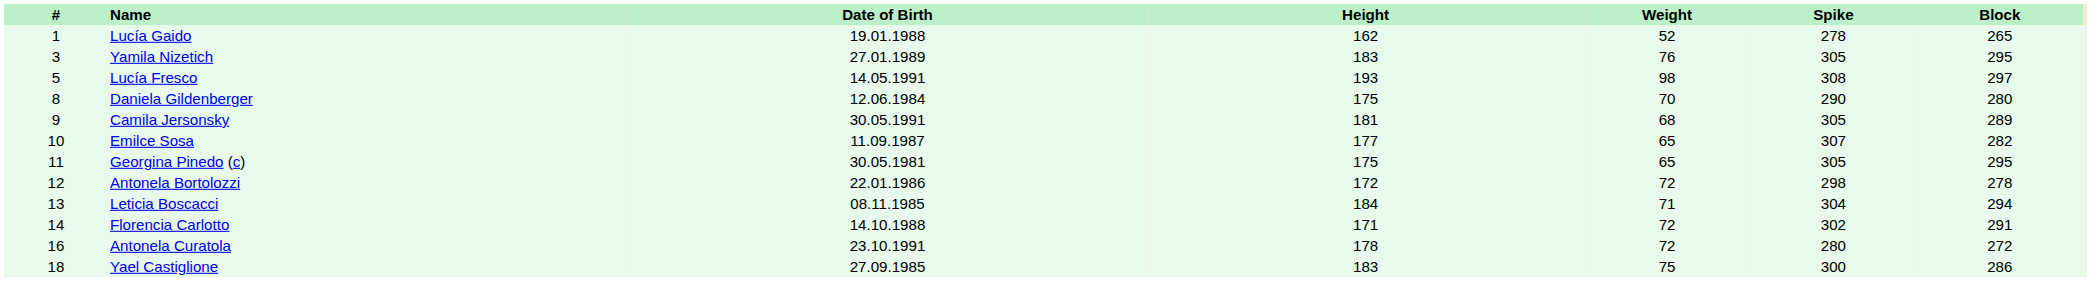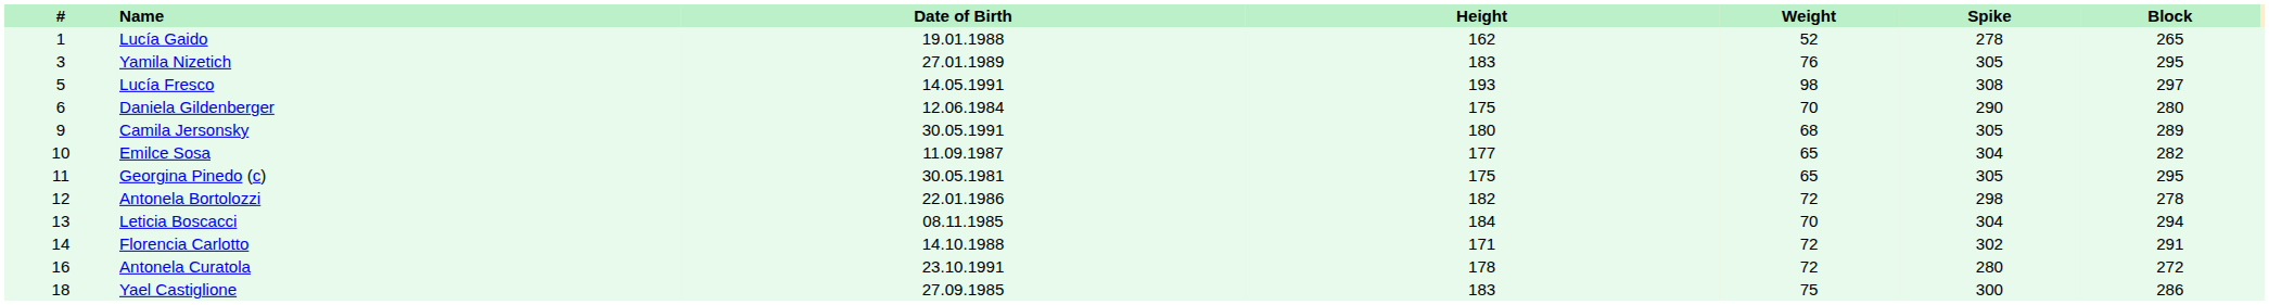Daniela Gildenberger | #: 8 -> 6
Camila Jersonsky | Height: 181 -> 180
Emilce Sosa | Spike: 307 -> 304
Antonela Bortolozzi | Height: 172 -> 182
Leticia Boscacci | Weight: 71 -> 70
